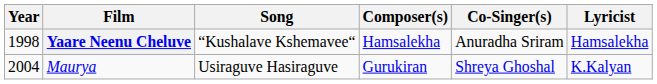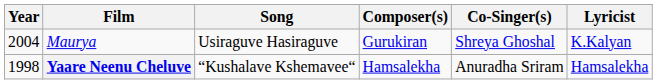rows swapped: Yaare Neenu Cheluve <-> Maurya
